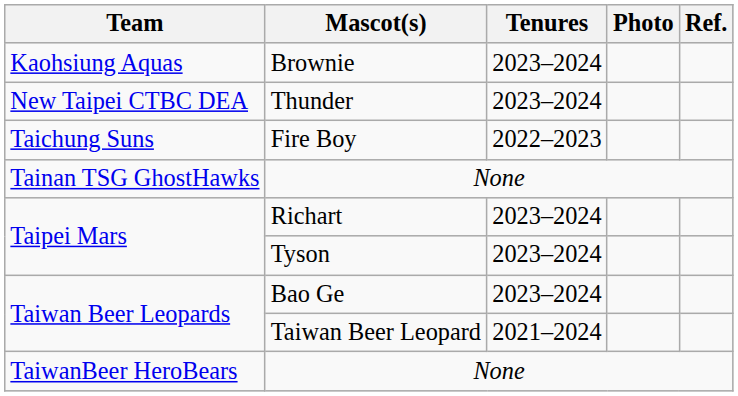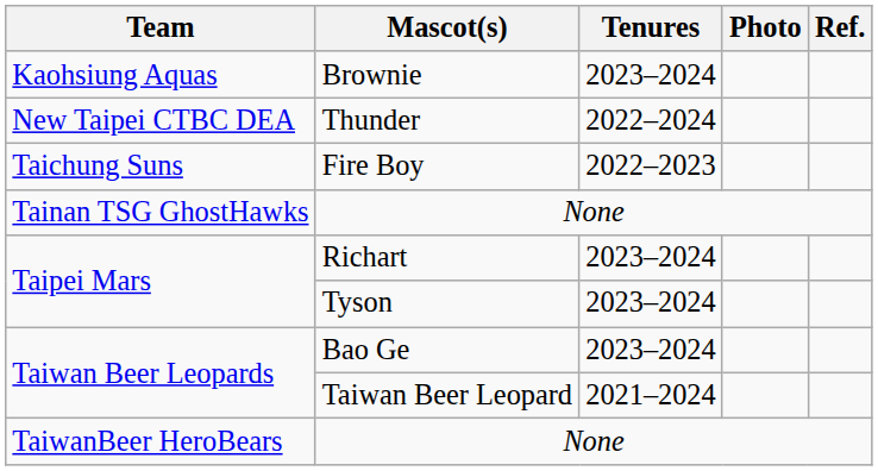Thunder | Tenures: 2023–2024 -> 2022–2024
